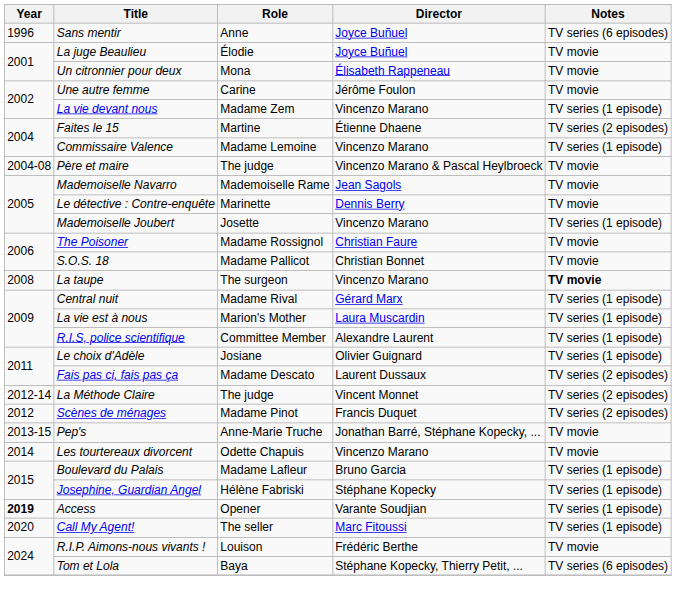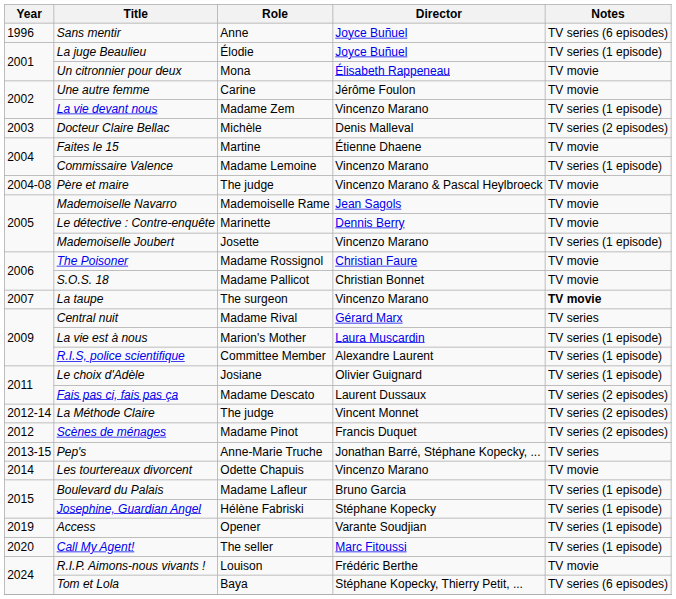La juge Beaulieu | Notes: TV movie -> TV series (1 episode)
+ row: 2003 | Docteur Claire Bellac | Michèle | Denis Malleval | TV series (2 episodes)
Faites le 15 | Notes: TV series (2 episodes) -> TV movie
La taupe | Year: 2008 -> 2007
Central nuit | Notes: TV series (1 episode) -> TV series
Pep's | Notes: TV movie -> TV series
Access | Year: bold -> normal
